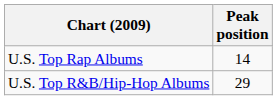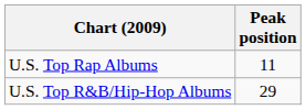U.S. Top Rap Albums | Peak position: 14 -> 11
